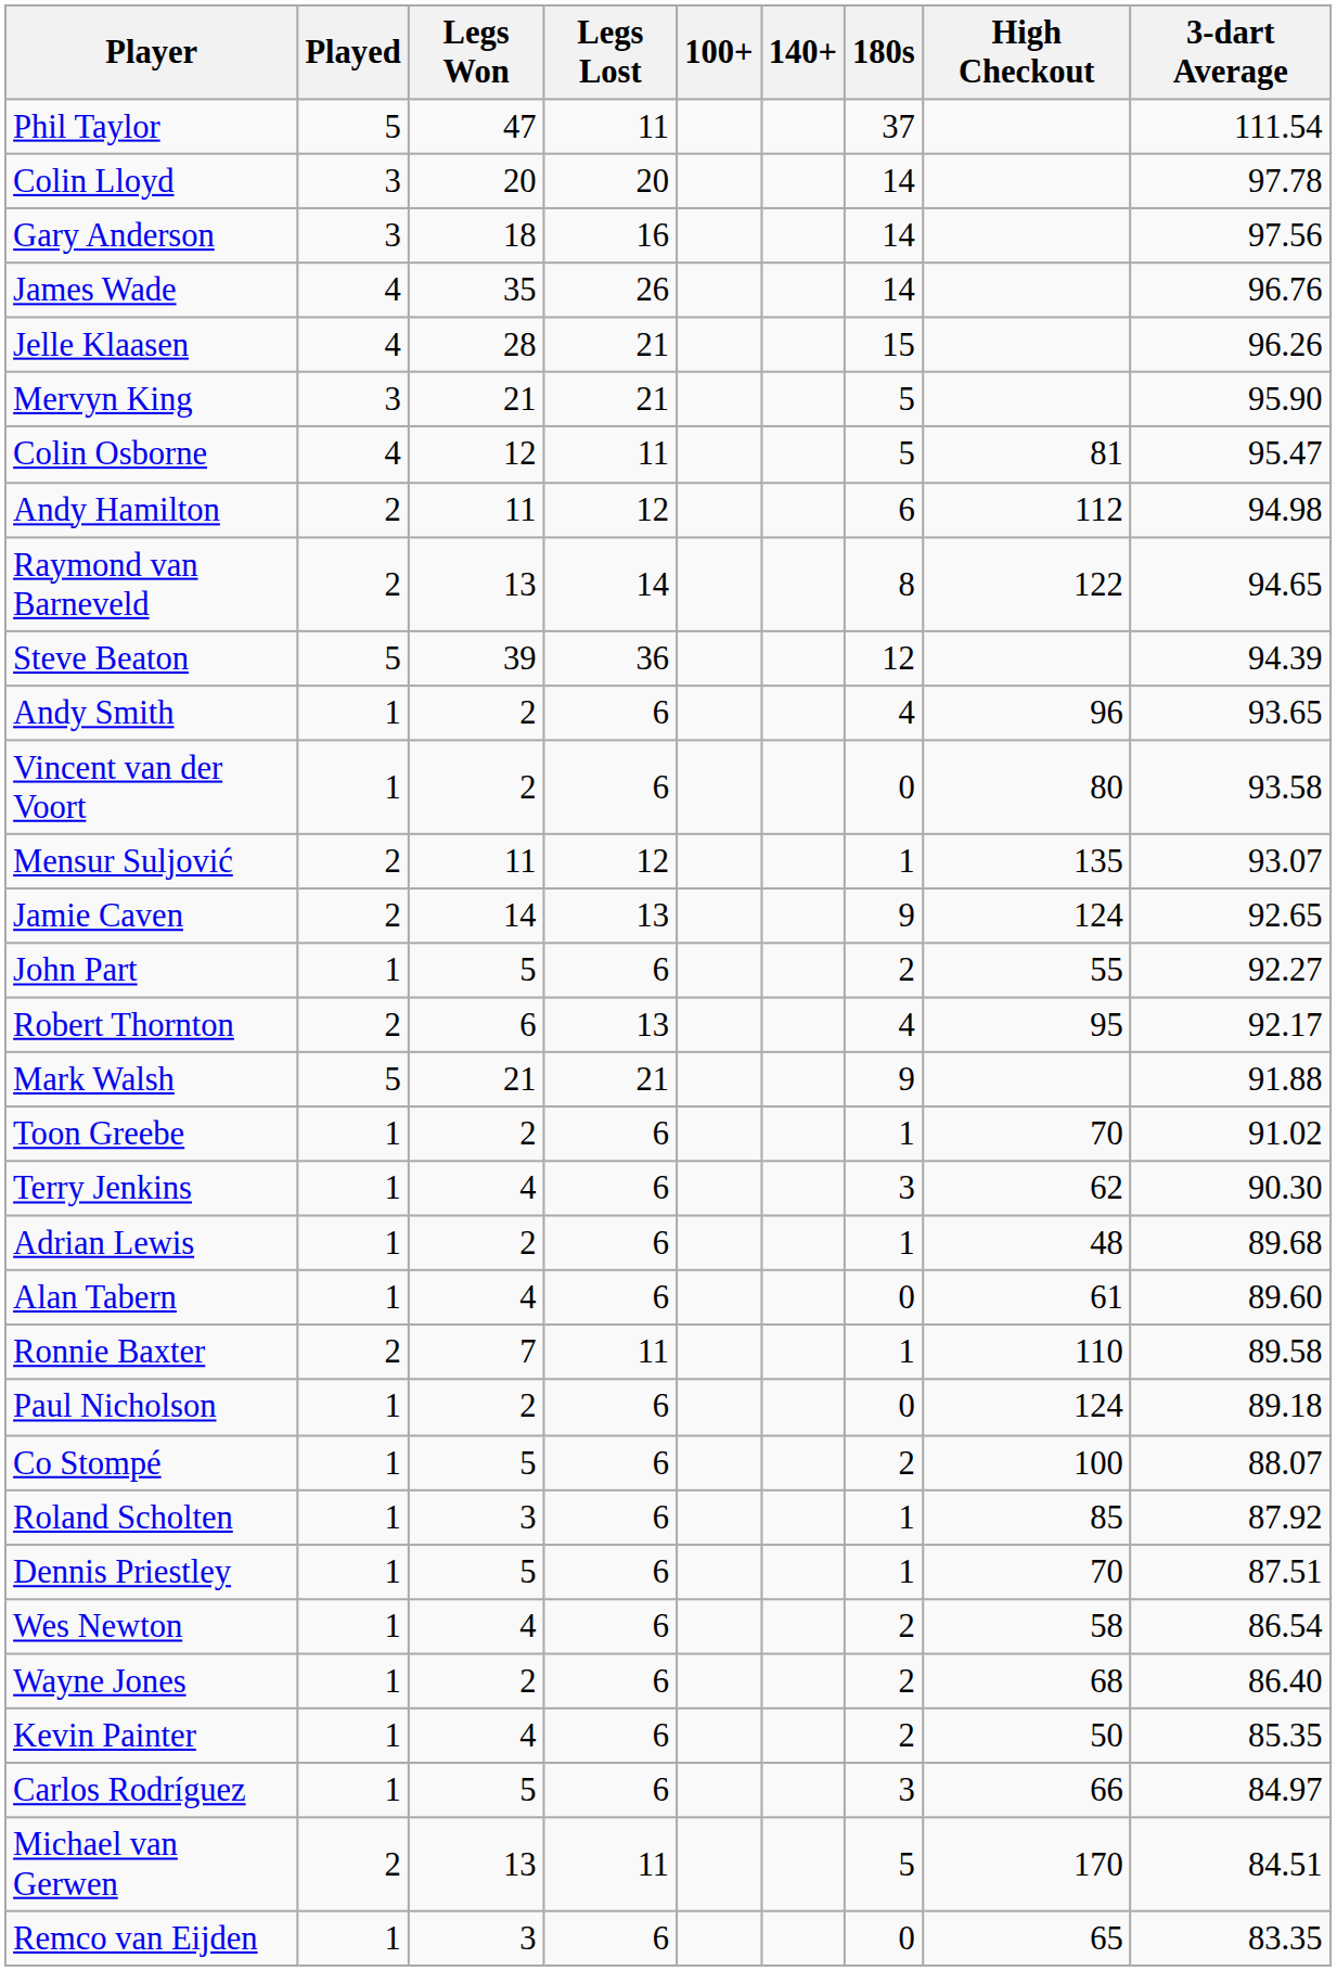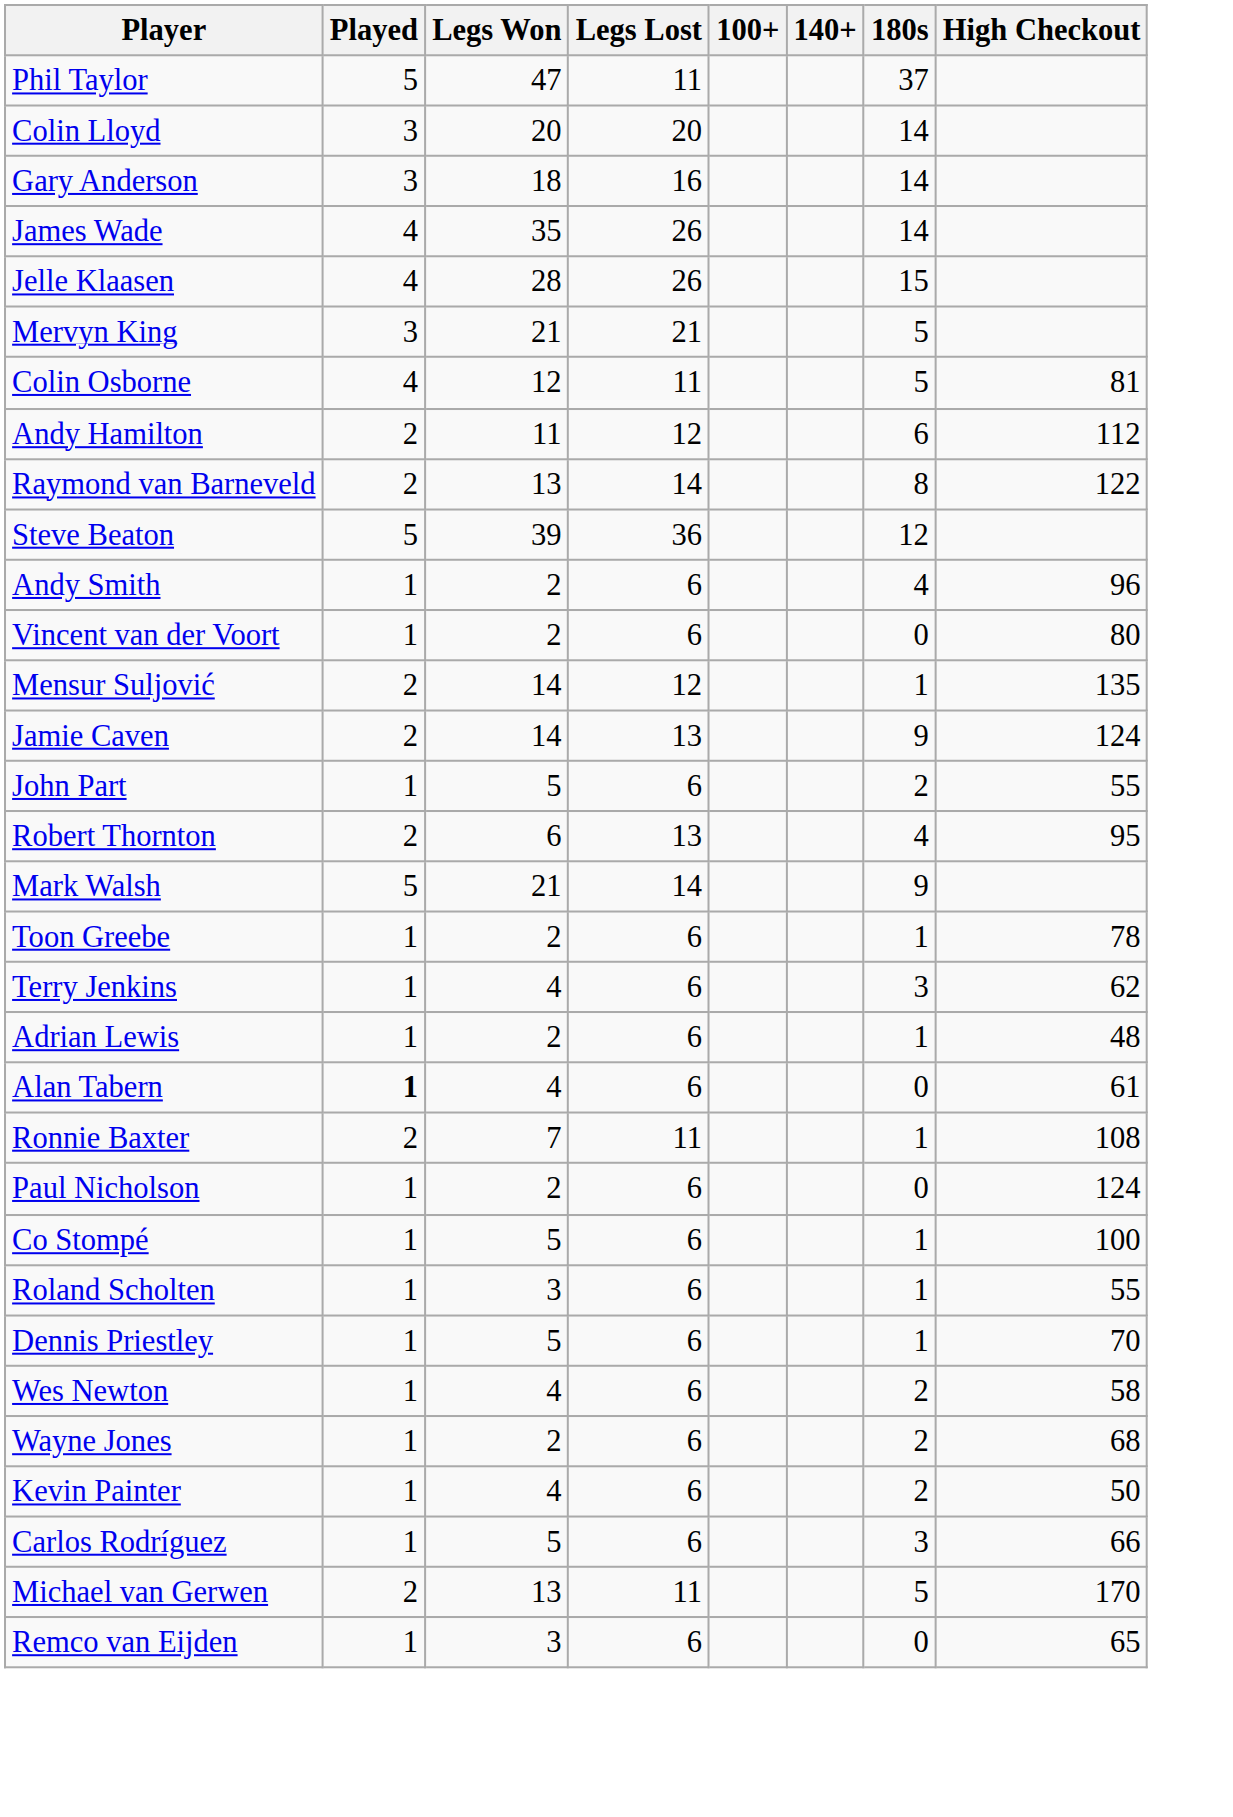- column: 3-dart Average | 111.54 | 97.78 | 97.56 | 96.76 | 96.26 | 95.90 | 95.47 | 94.98 | 94.65 | 94.39 | 93.65 | 93.58 | 93.07 | 92.65 | 92.27 | 92.17 | 91.88 | 91.02 | 90.30 | 89.68 | 89.60 | 89.58 | 89.18 | 88.07 | 87.92 | 87.51 | 86.54 | 86.40 | 85.35 | 84.97 | 84.51 | 83.35
Jelle Klaasen | Legs Lost: 21 -> 26
Mensur Suljović | Legs Won: 11 -> 14
Mark Walsh | Legs Lost: 21 -> 14
Toon Greebe | High Checkout: 70 -> 78
Alan Tabern | Played: normal -> bold
Ronnie Baxter | High Checkout: 110 -> 108
Co Stompé | 180s: 2 -> 1
Roland Scholten | High Checkout: 85 -> 55
